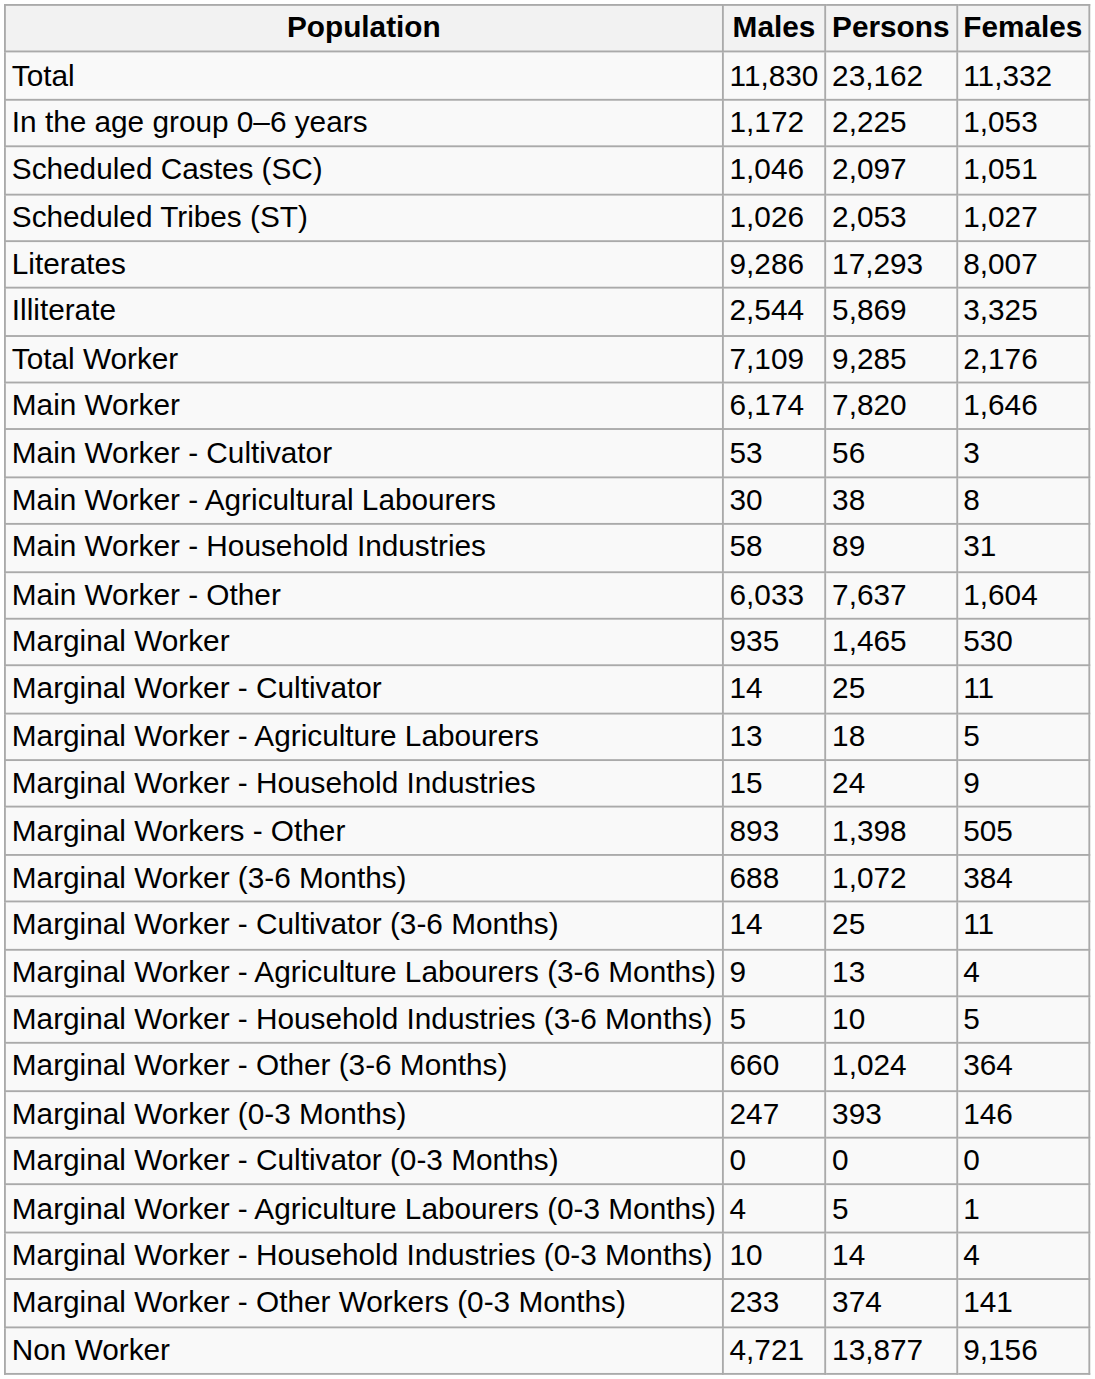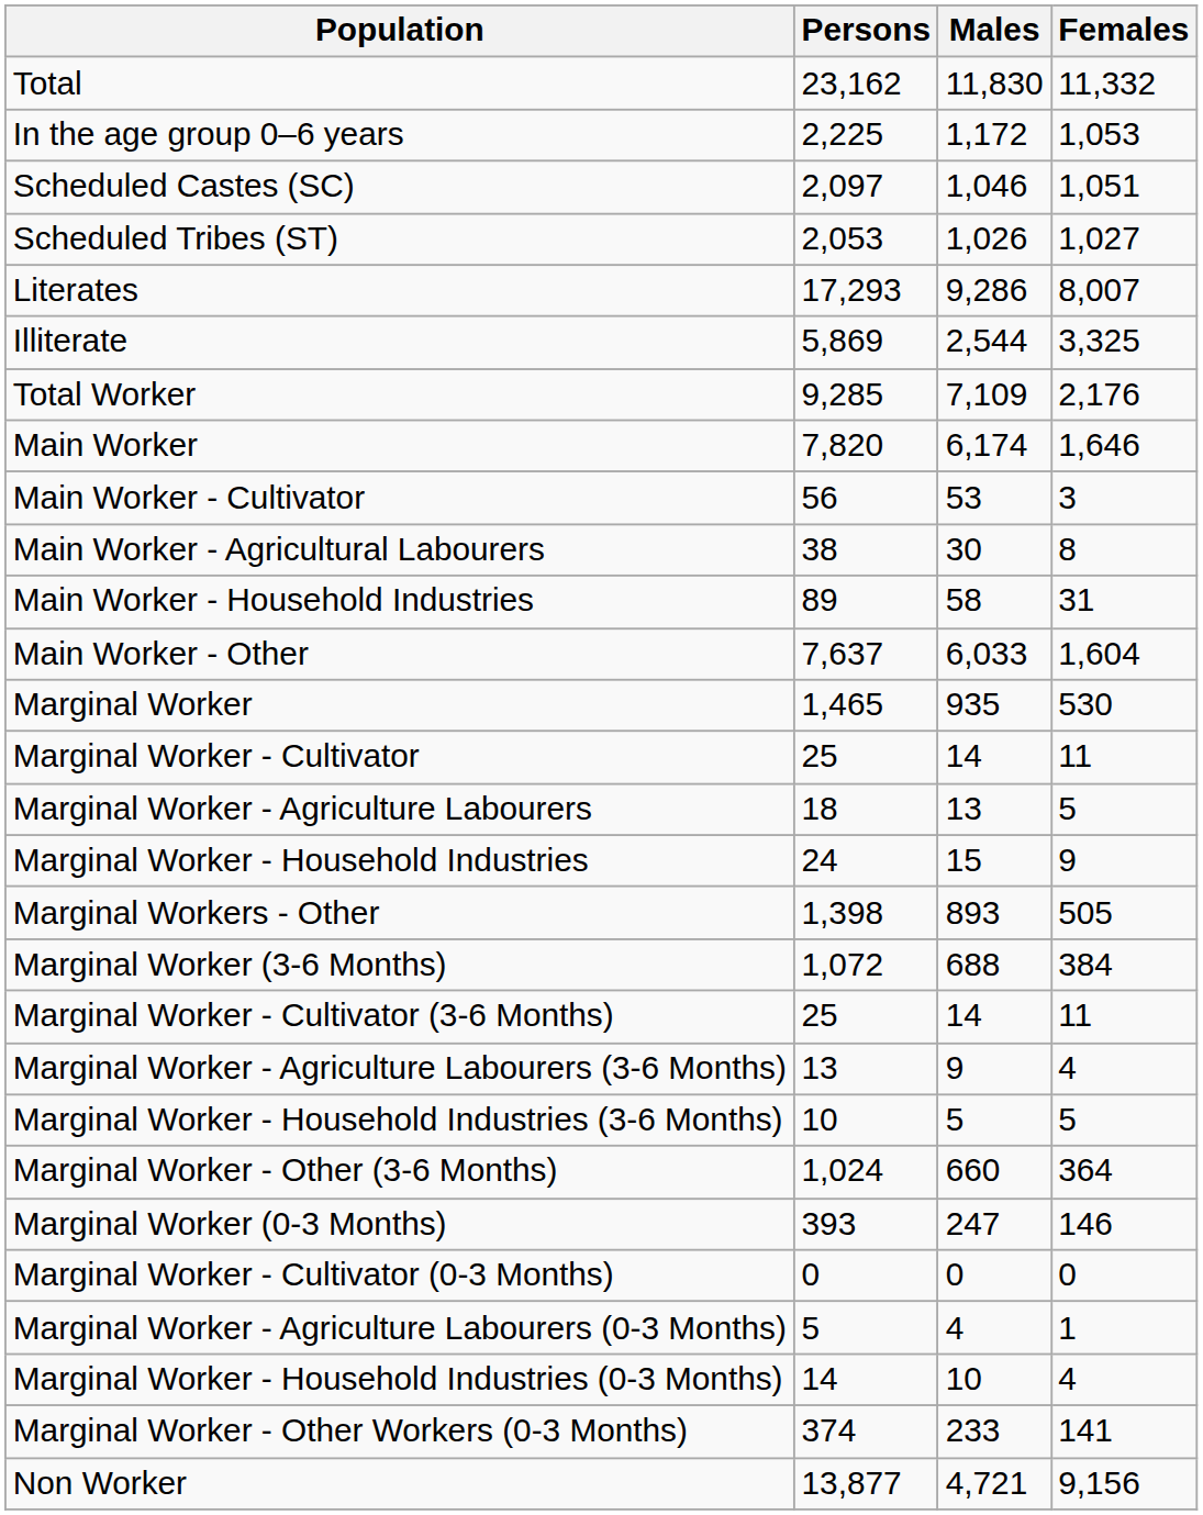columns swapped: Persons <-> Males
